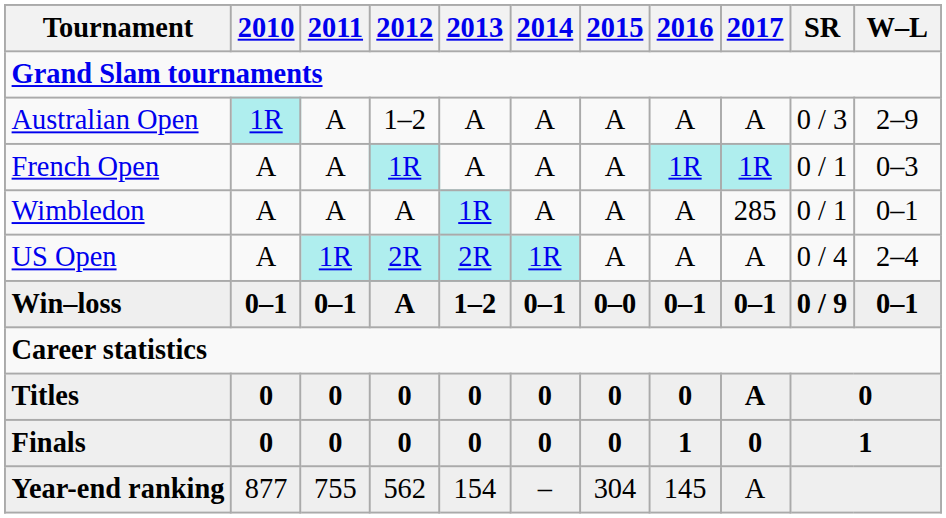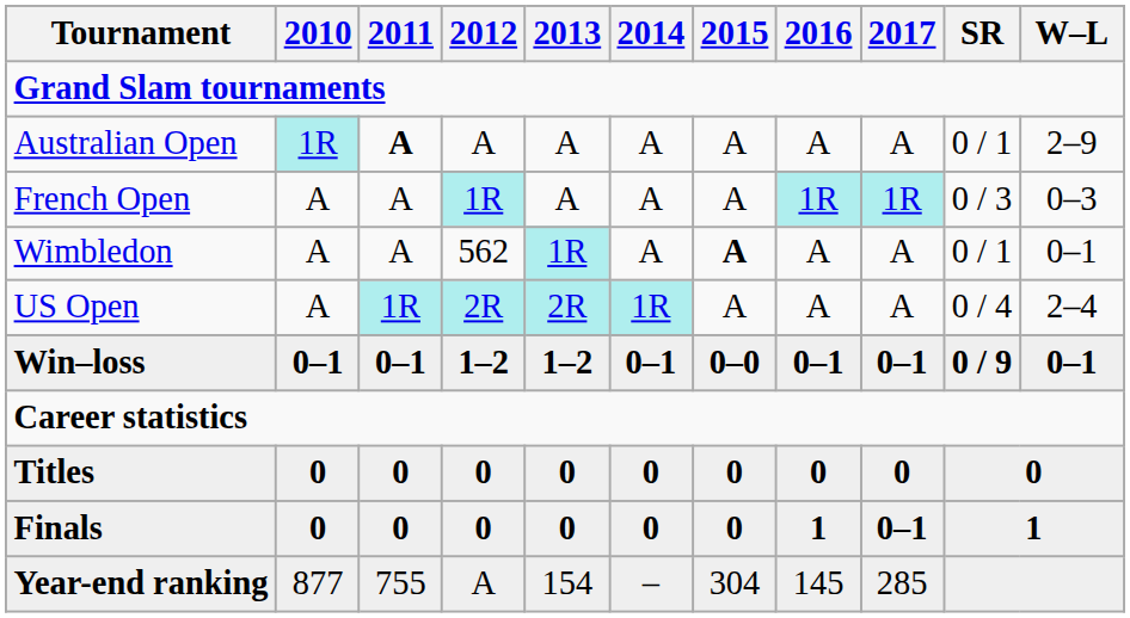Australian Open | 2011: normal -> bold
Australian Open | 2012: 1–2 -> A
Australian Open | SR: 0 / 3 -> 0 / 1
French Open | SR: 0 / 1 -> 0 / 3
Wimbledon | 2012: A -> 562
Wimbledon | 2015: normal -> bold
Wimbledon | 2017: 285 -> A
Win–loss | 2012: A -> 1–2
Titles | 2017: A -> 0
Finals | 2017: 0 -> 0–1
Year-end ranking | 2012: 562 -> A
Year-end ranking | 2017: A -> 285
